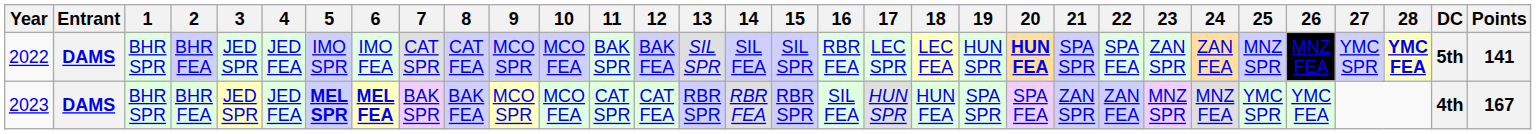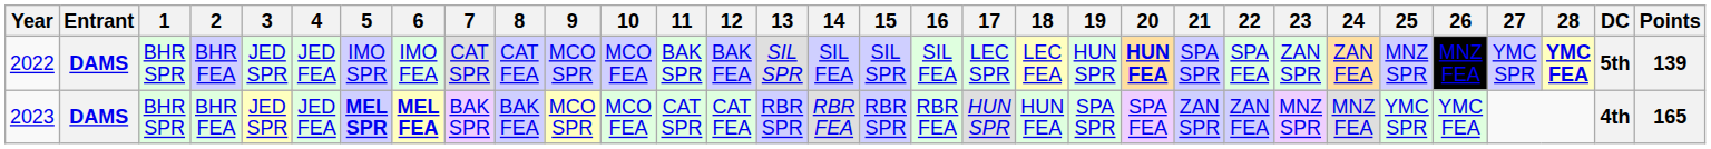2022 | 16: RBR FEA -> SIL FEA
2022 | Points: 141 -> 139
2023 | 16: SIL FEA -> RBR FEA
2023 | Points: 167 -> 165
